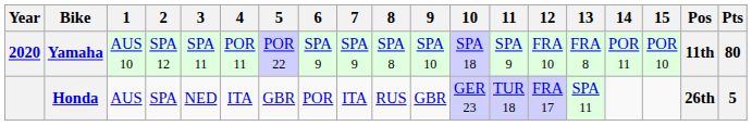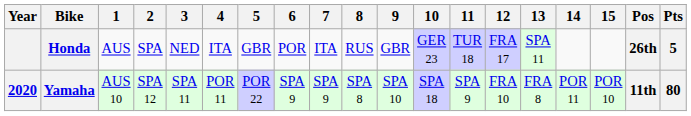rows swapped: Honda <-> Yamaha
